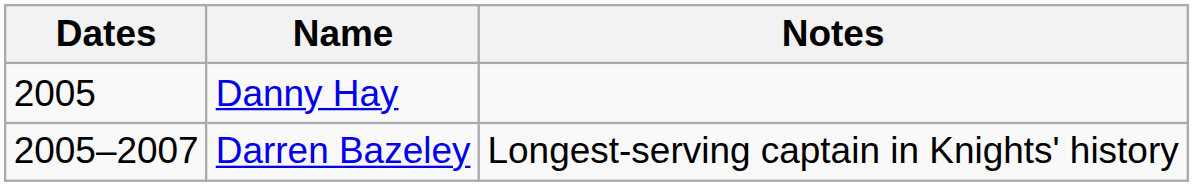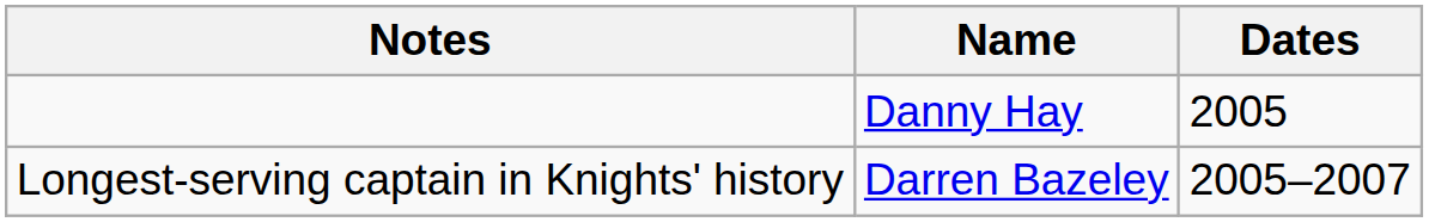columns swapped: Dates <-> Notes
